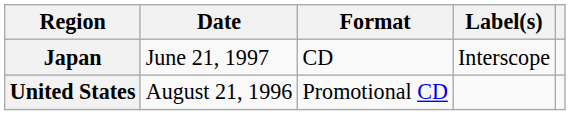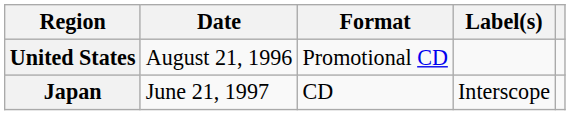rows swapped: United States <-> Japan
